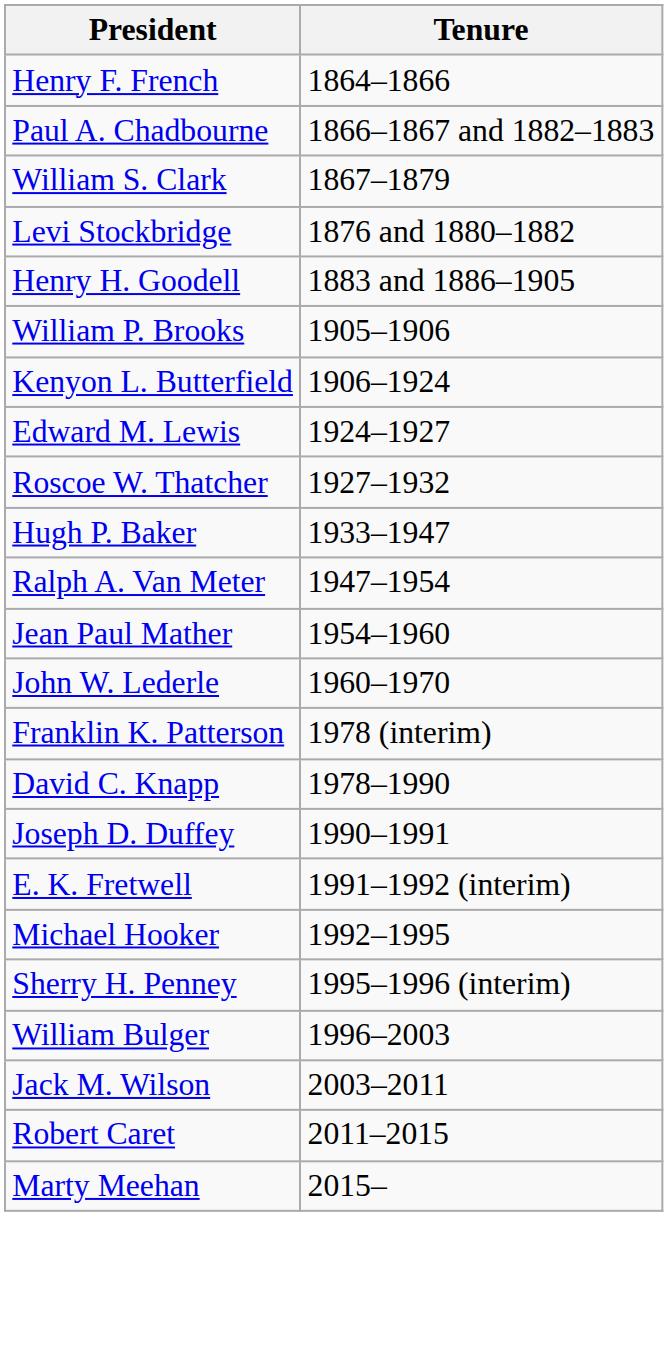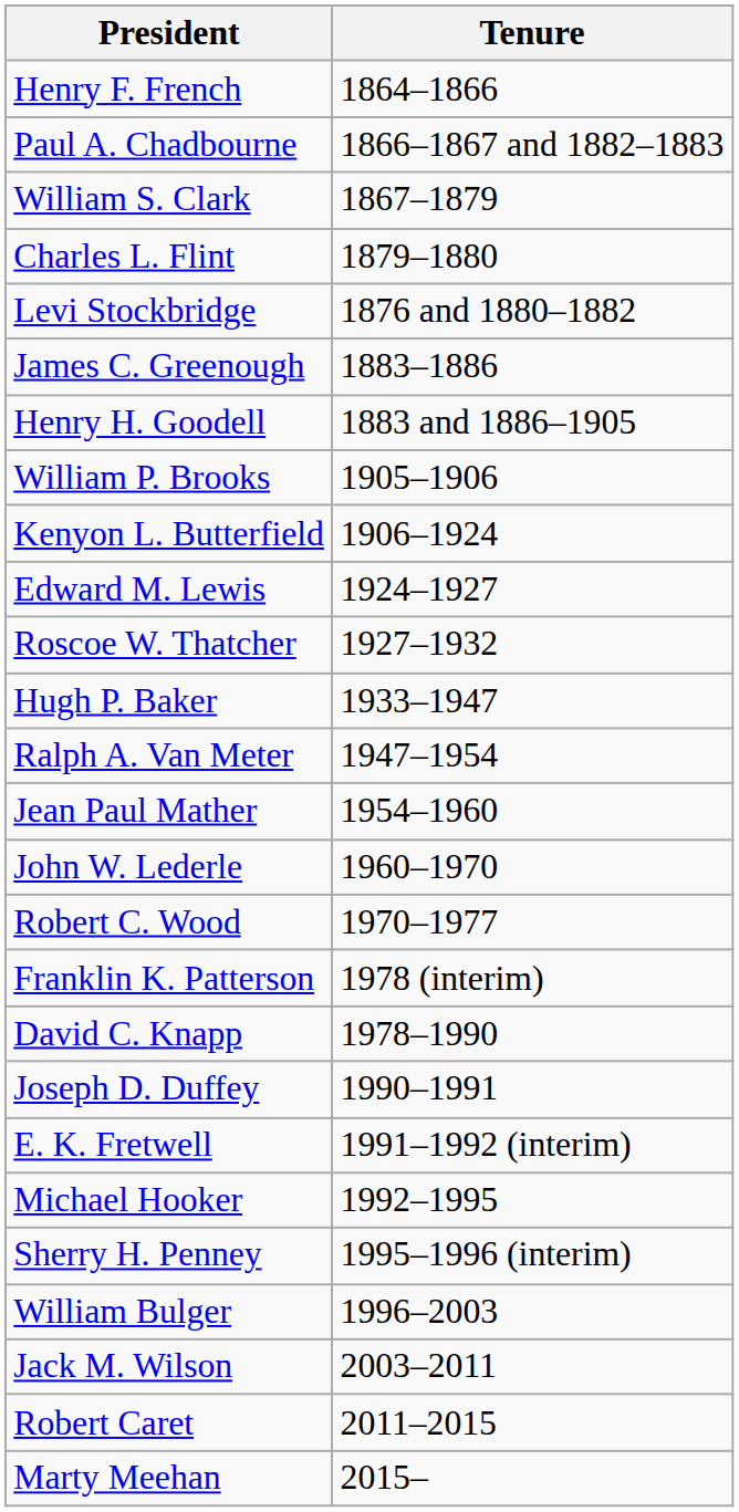+ row: Charles L. Flint | 1879–1880
+ row: James C. Greenough | 1883–1886
+ row: Robert C. Wood | 1970–1977
